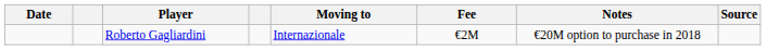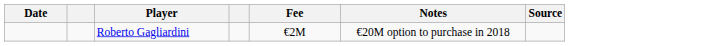- column: Moving to | Internazionale
